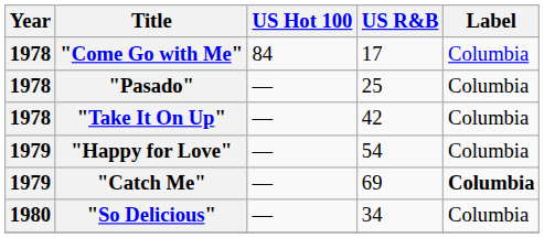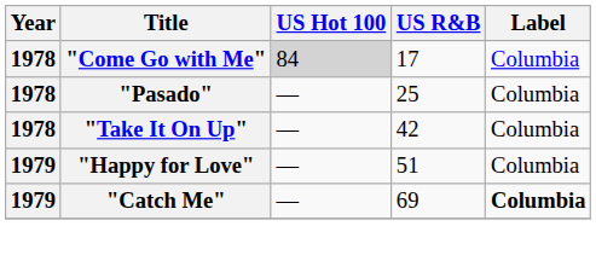"Come Go with Me" | US Hot 100: no background -> lightgrey background
"Happy for Love" | US R&B: 54 -> 51
- row: 1980 | "So Delicious" | — | 34 | Columbia
